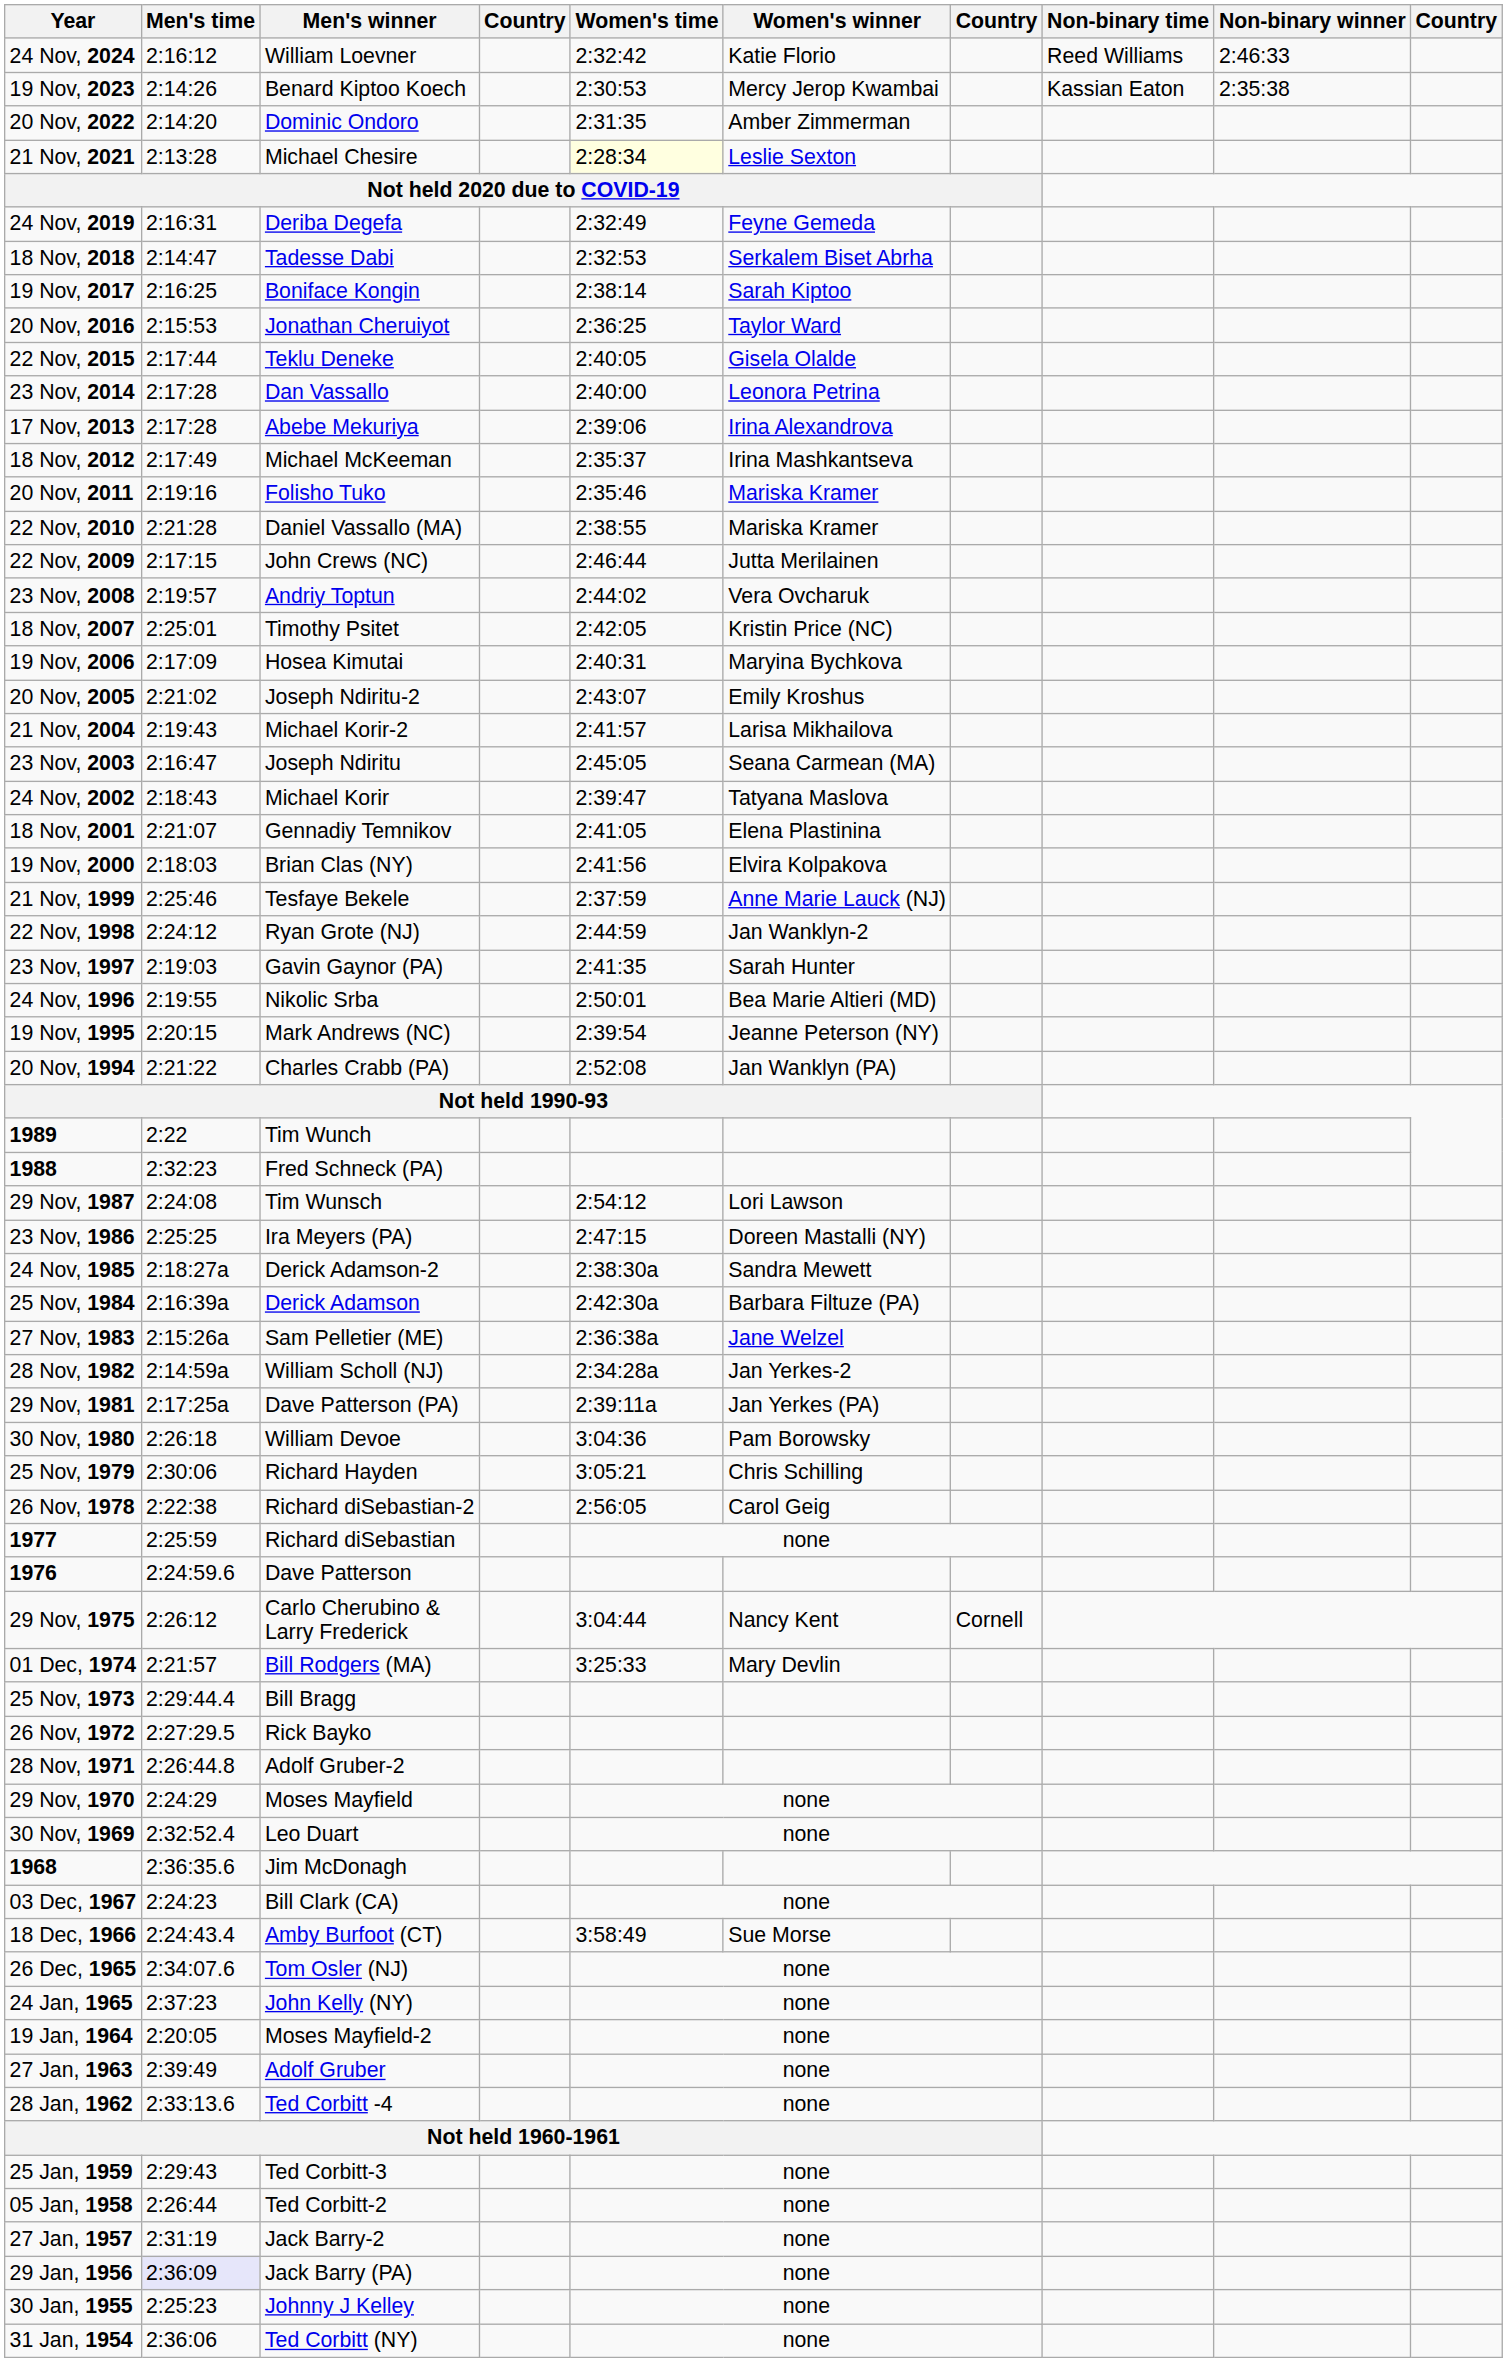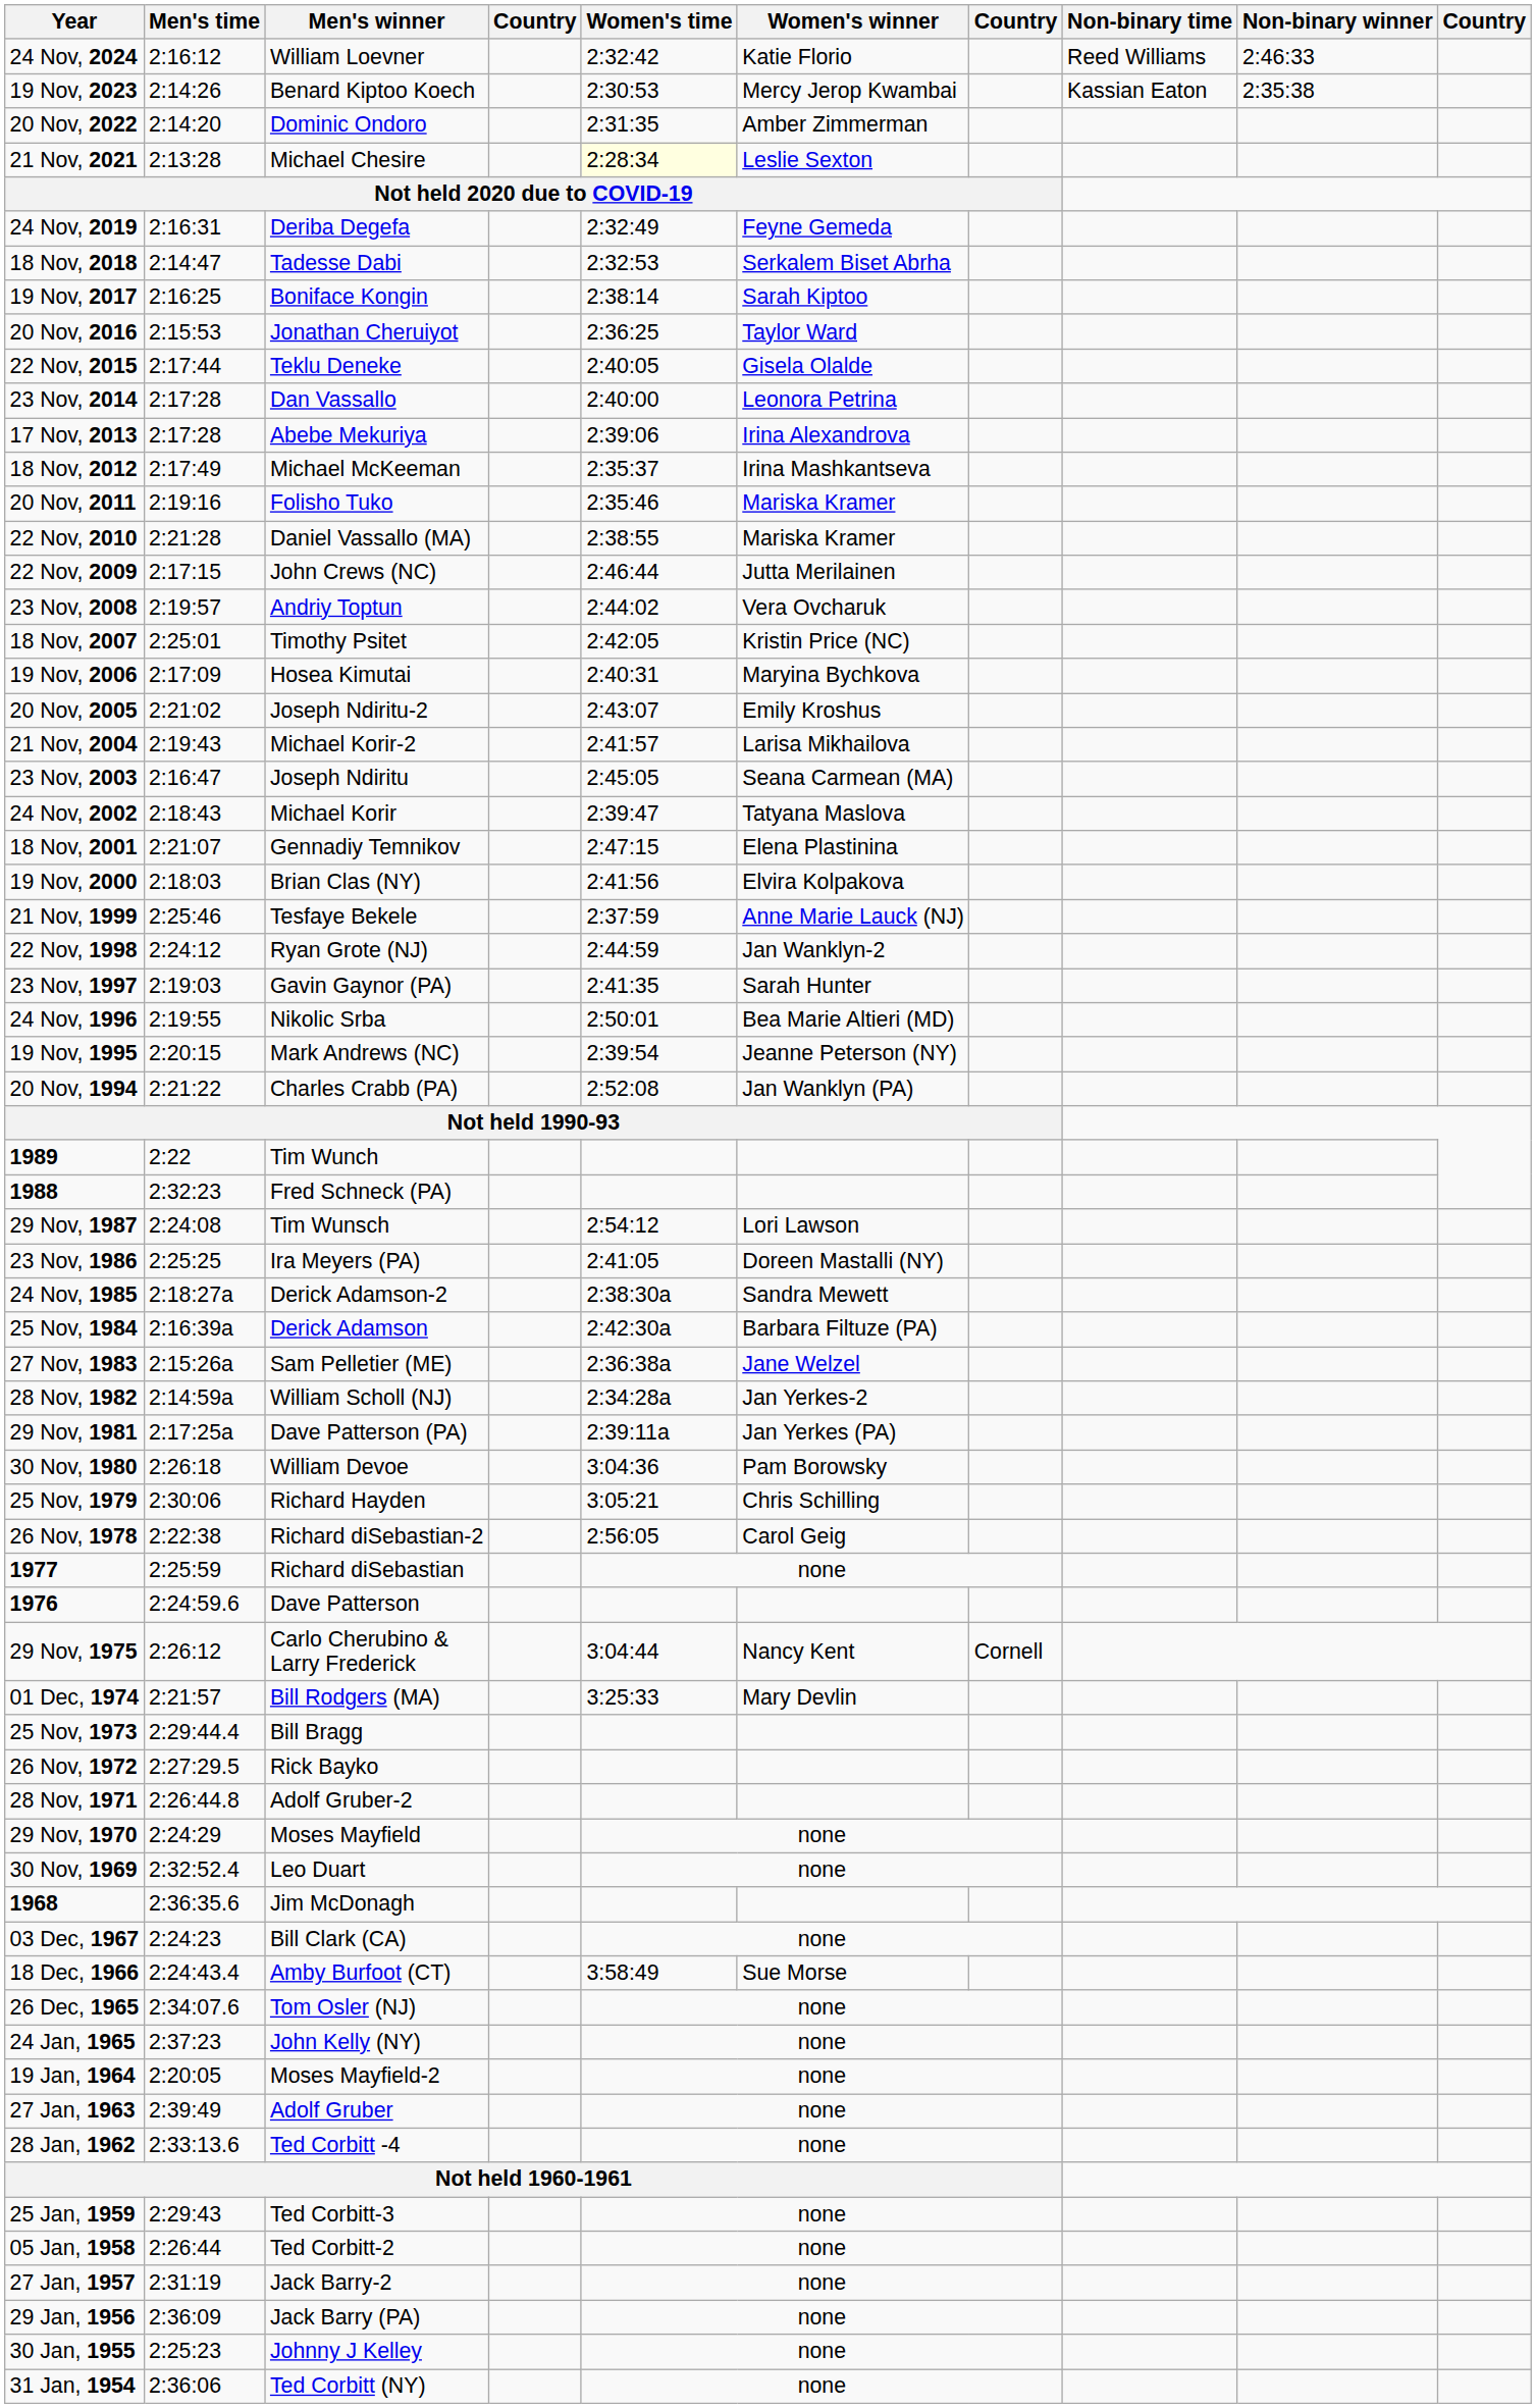18 Nov, 2001 | Women's time: 2:41:05 -> 2:47:15
23 Nov, 1986 | Women's time: 2:47:15 -> 2:41:05
29 Jan, 1956 | Men's time: lavender background -> no background
